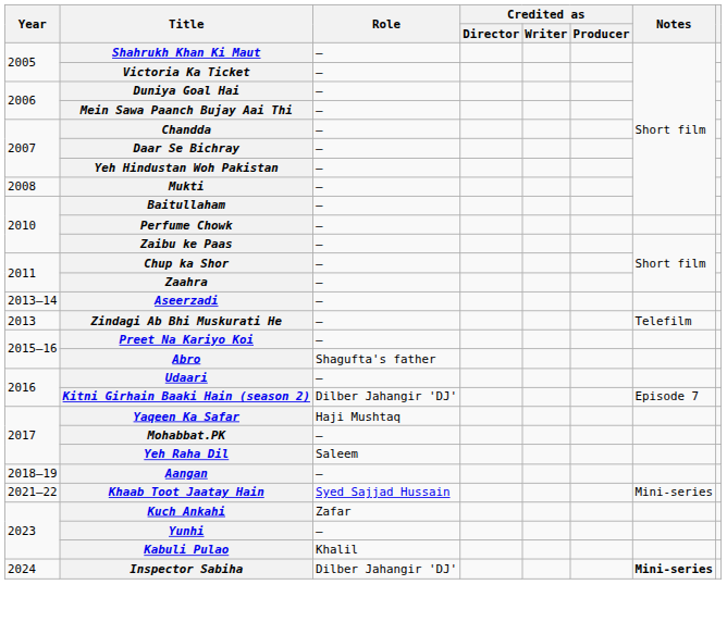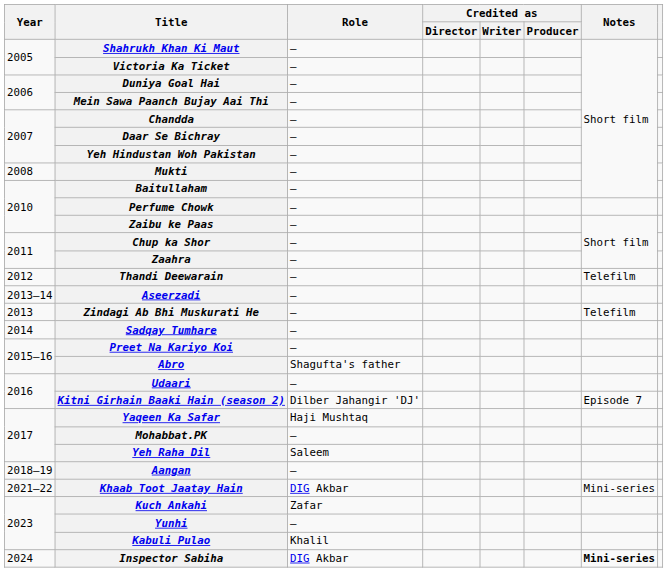+ row: 2012 | Thandi Deewarain | — | Telefilm
+ row: 2014 | Sadqay Tumhare | —
Khaab Toot Jaatay Hain | Role: Syed Sajjad Hussain -> DIG Akbar
Inspector Sabiha | Role: Dilber Jahangir 'DJ' -> DIG Akbar
